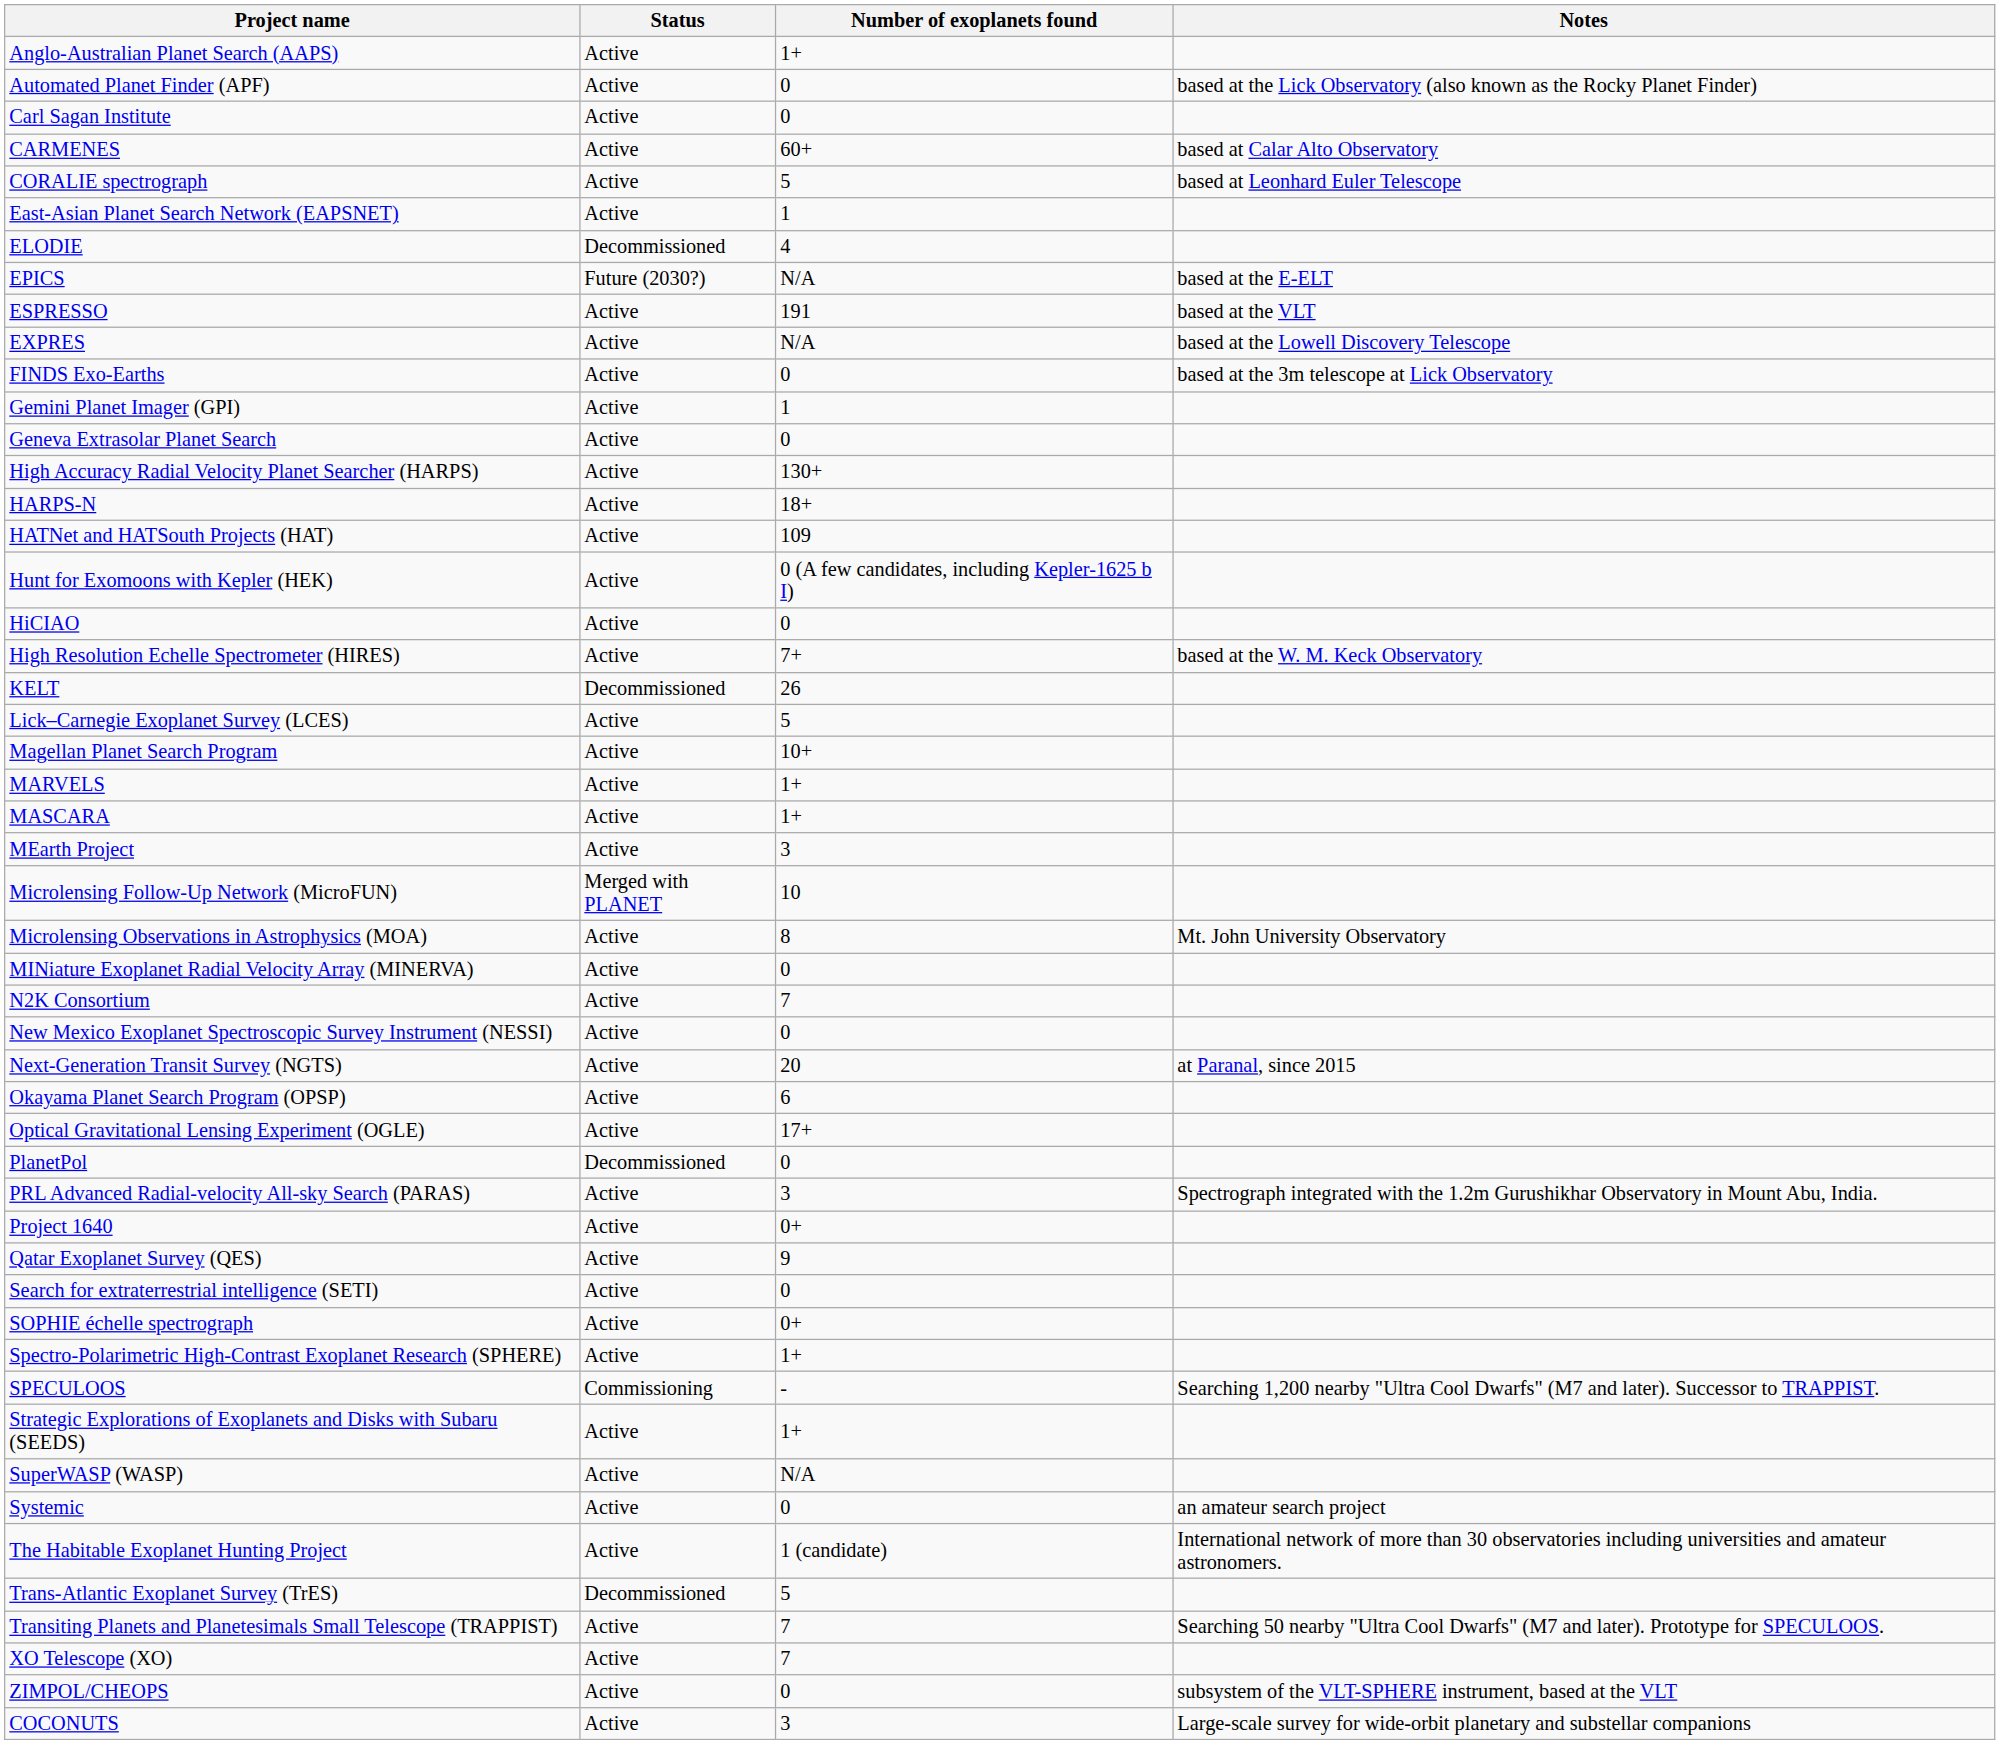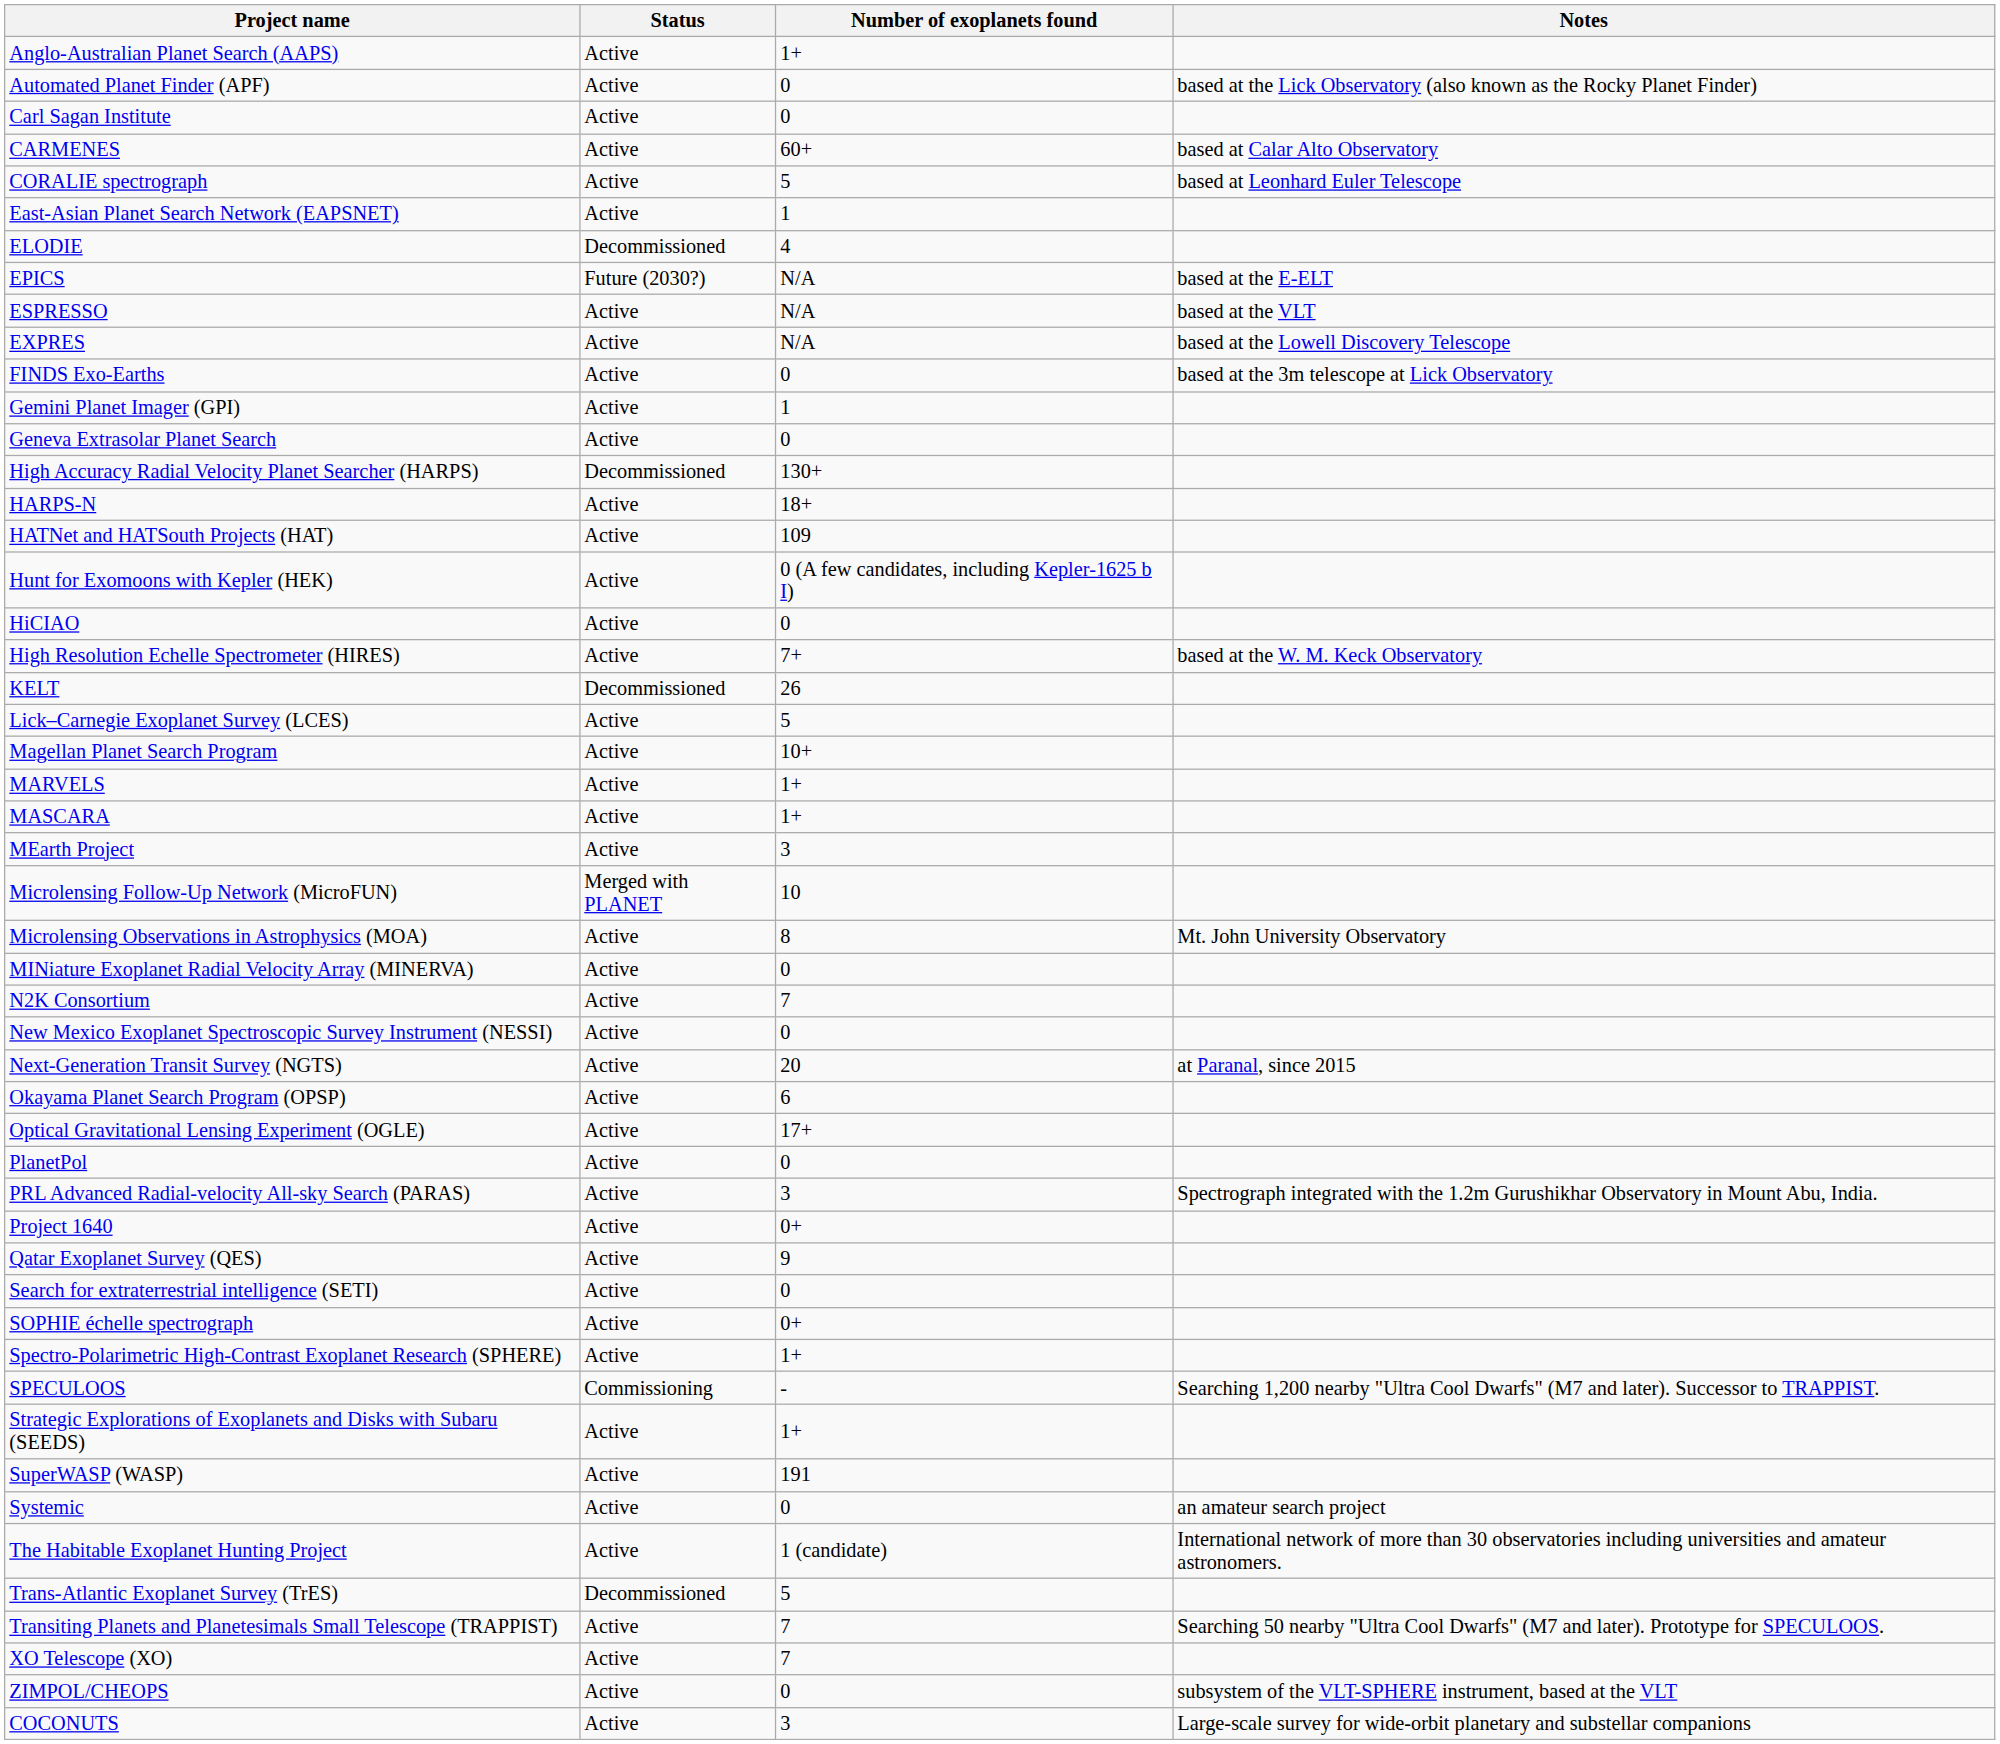ESPRESSO | Number of exoplanets found: 191 -> N/A
High Accuracy Radial Velocity Planet Searcher (HARPS) | Status: Active -> Decommissioned
PlanetPol | Status: Decommissioned -> Active
SuperWASP (WASP) | Number of exoplanets found: N/A -> 191
